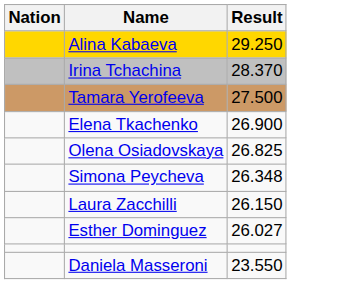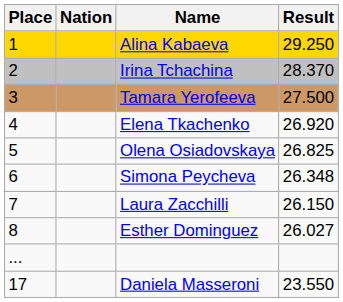+ column: Place | 1 | 2 | 3 | 4 | 5 | 6 | 7 | 8 | ... | 17
Elena Tkachenko | Result: 26.900 -> 26.920
